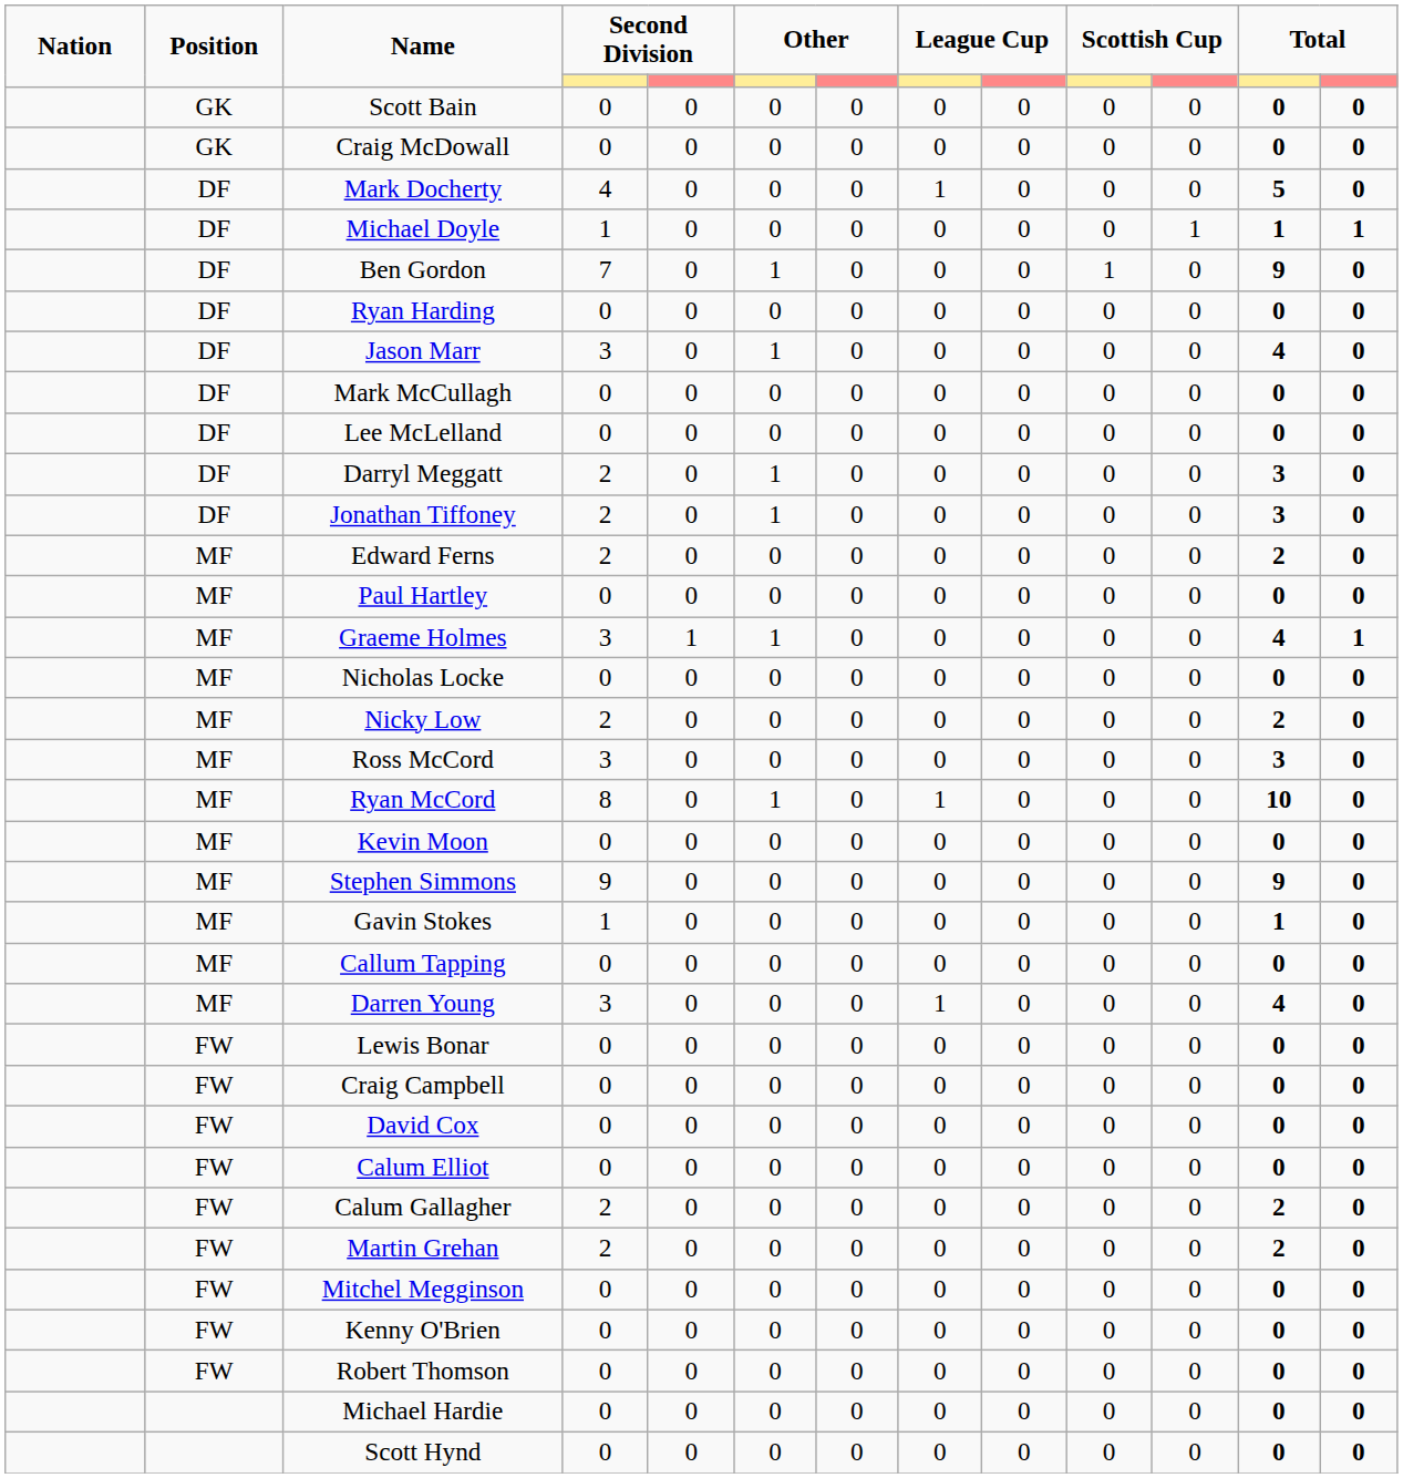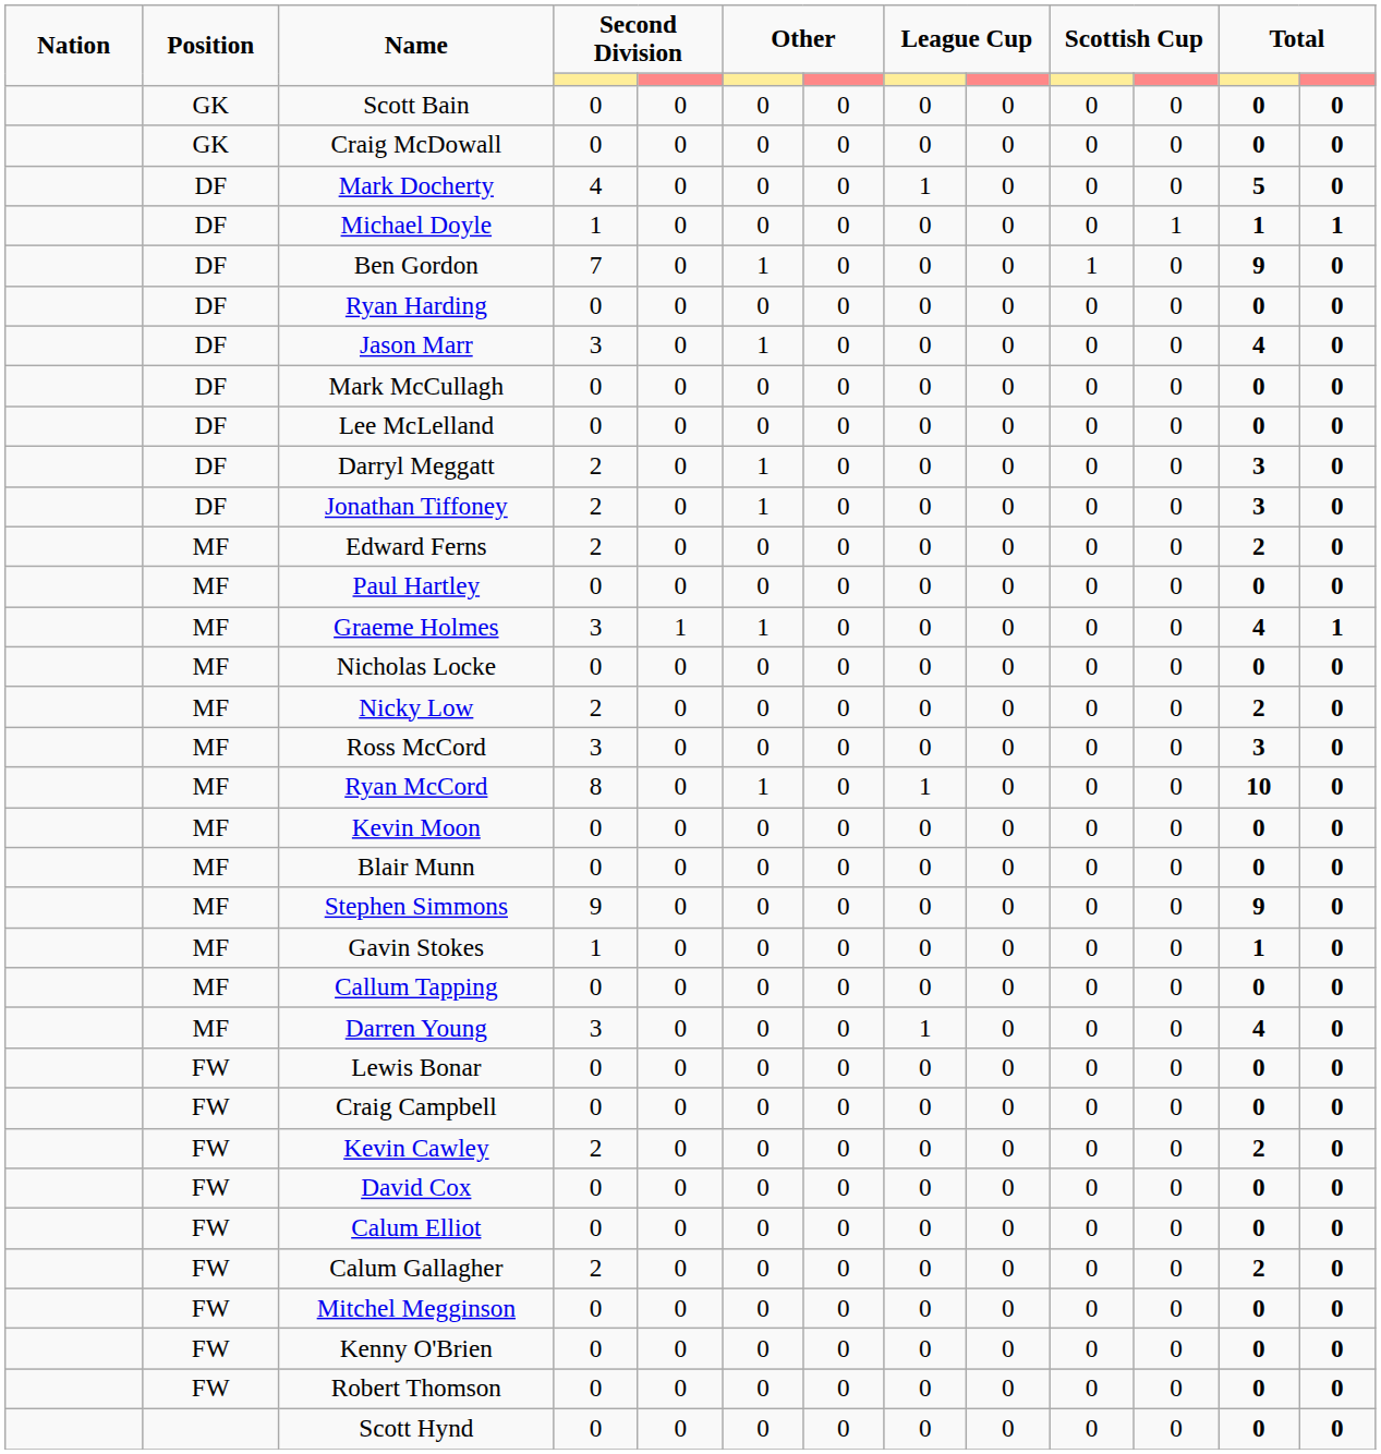+ row: MF | Blair Munn | 0 | 0 | 0 | 0 | 0 | 0 | 0 | 0 | 0 | 0
+ row: FW | Kevin Cawley | 2 | 0 | 0 | 0 | 0 | 0 | 0 | 0 | 2 | 0
- row: FW | Martin Grehan | 2 | 0 | 0 | 0 | 0 | 0 | 0 | 0 | 2 | 0
- row: Michael Hardie | 0 | 0 | 0 | 0 | 0 | 0 | 0 | 0 | 0 | 0
